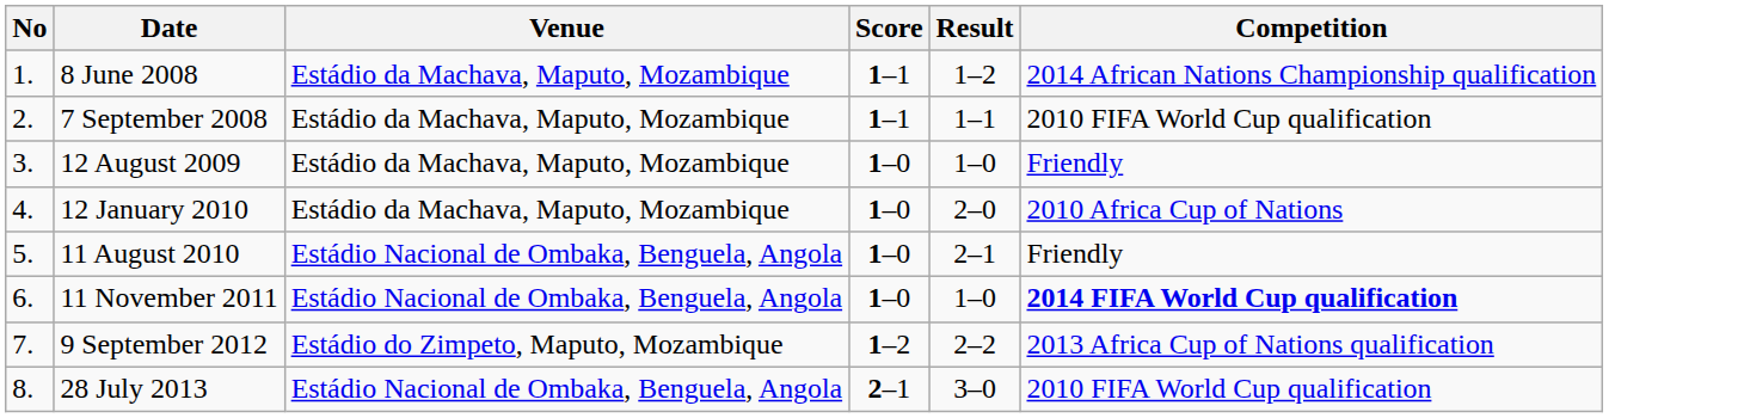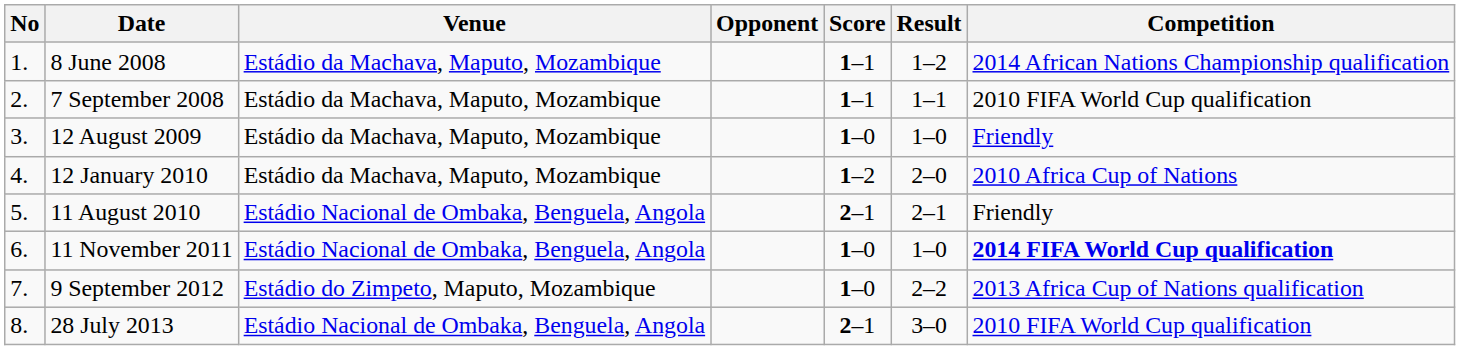+ column: Opponent
12 January 2010 | Score: 1–0 -> 1–2
11 August 2010 | Score: 1–0 -> 2–1
9 September 2012 | Score: 1–2 -> 1–0
